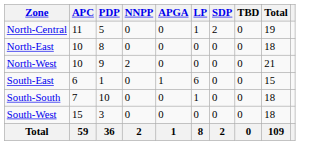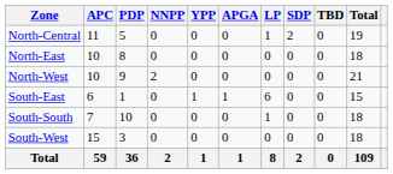+ column: YPP | 0 | 0 | 0 | 1 | 0 | 0 | 1
